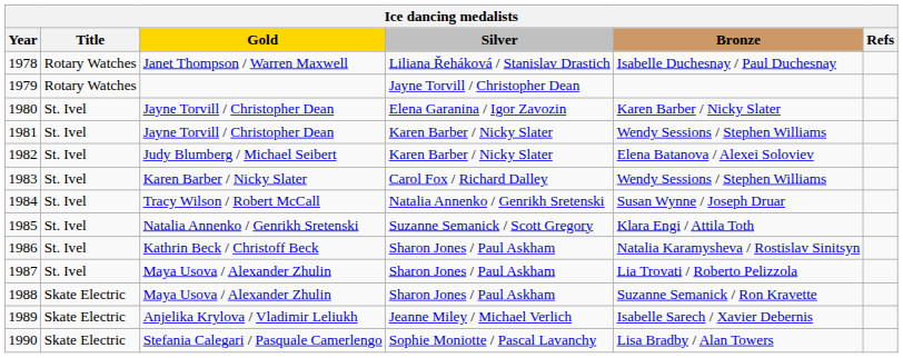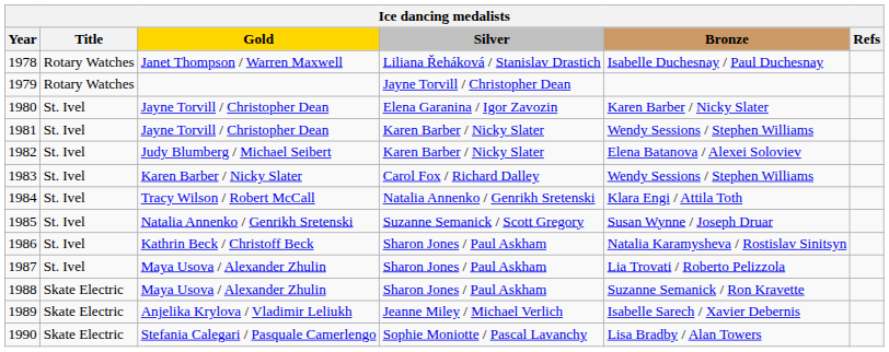1984 | Bronze: Susan Wynne / Joseph Druar -> Klara Engi / Attila Toth
1985 | Bronze: Klara Engi / Attila Toth -> Susan Wynne / Joseph Druar
